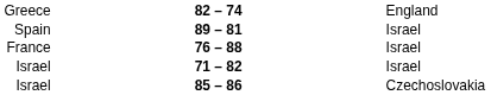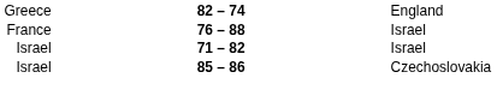- row: Spain | 89 – 81 | Israel
